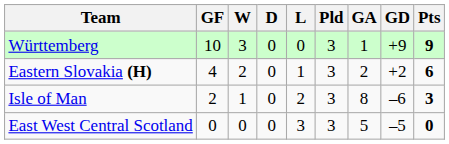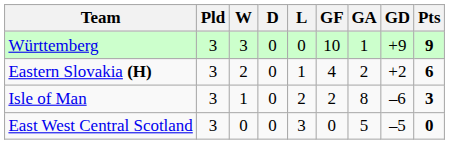columns swapped: Pld <-> GF
